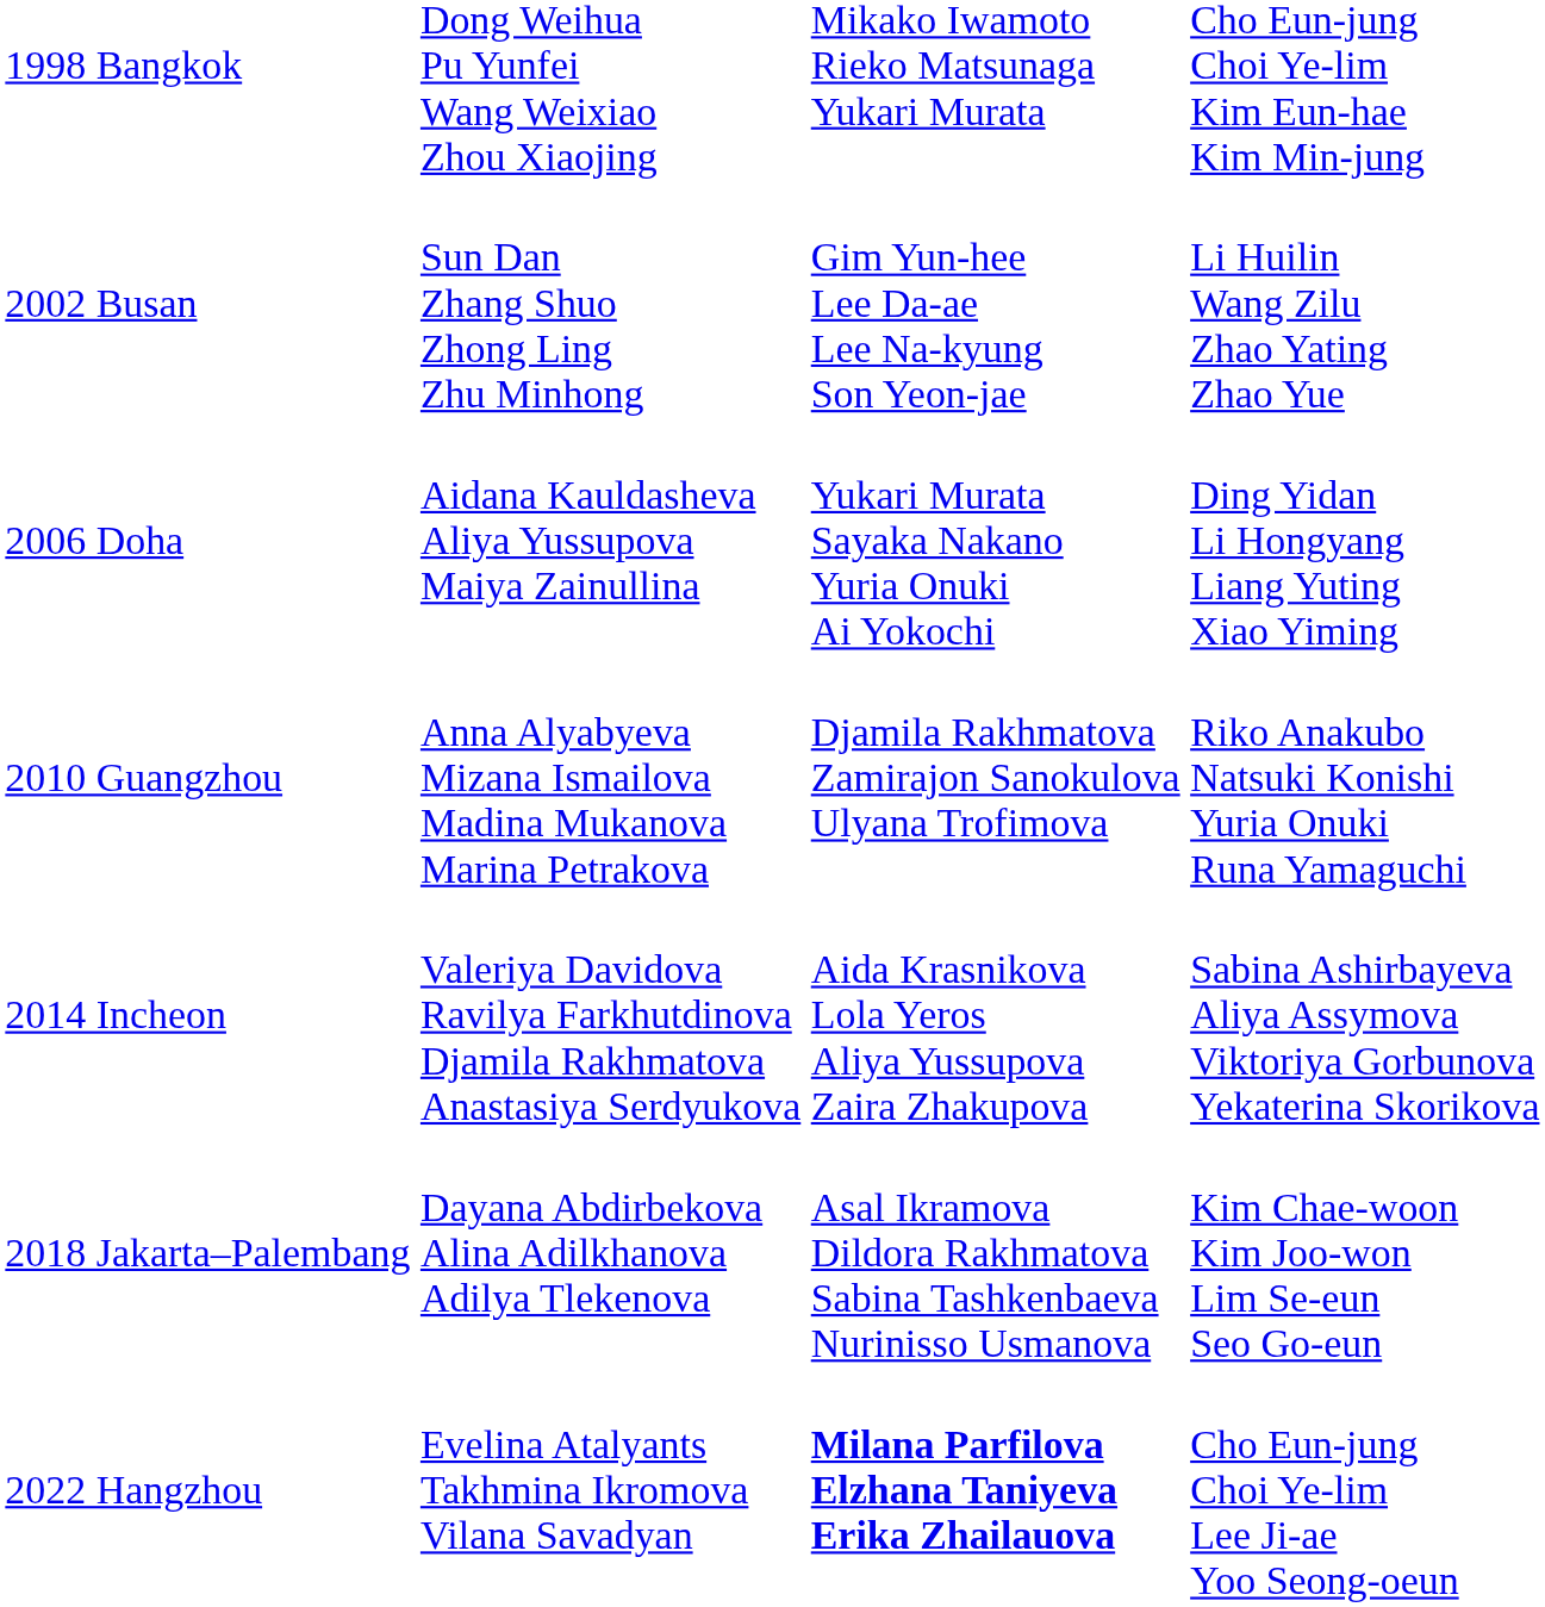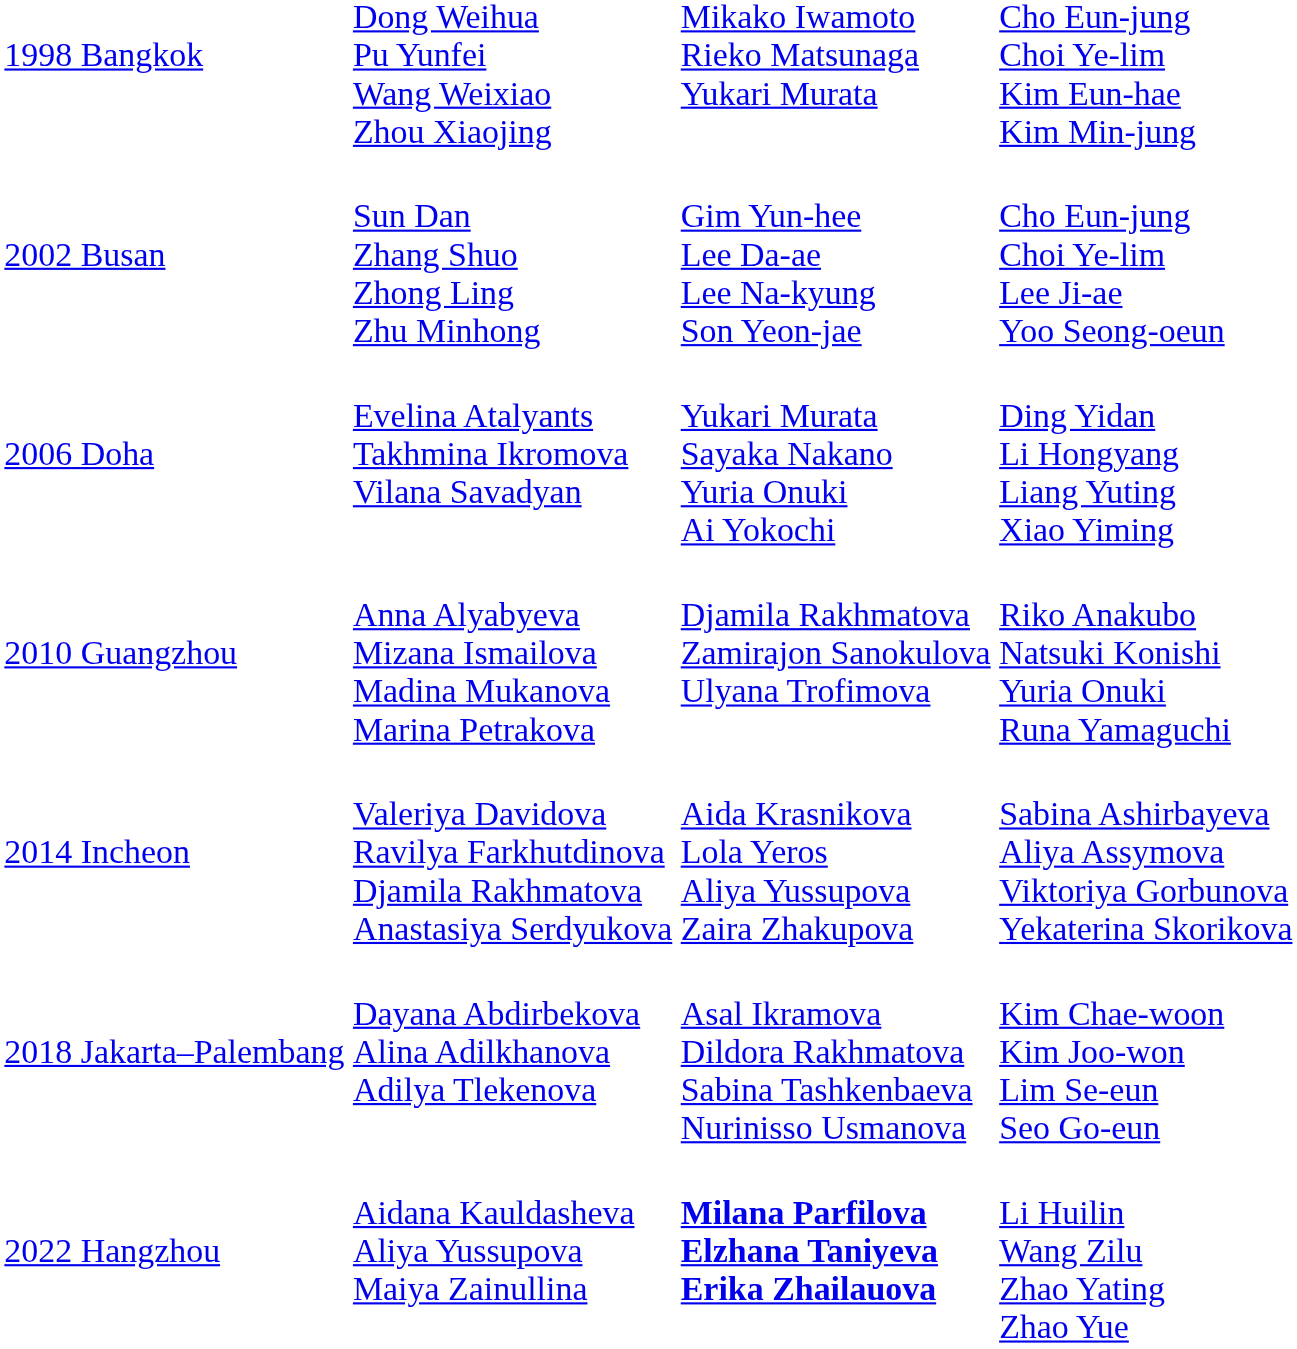2002 Busan | column 4: Li Huilin Wang Zilu Zhao Yating Zhao Yue -> Cho Eun-jung Choi Ye-lim Lee Ji-ae Yoo Seong-oeun
2006 Doha | column 2: Aidana Kauldasheva Aliya Yussupova Maiya Zainullina -> Evelina Atalyants Takhmina Ikromova Vilana Savadyan
2022 Hangzhou | column 2: Evelina Atalyants Takhmina Ikromova Vilana Savadyan -> Aidana Kauldasheva Aliya Yussupova Maiya Zainullina
2022 Hangzhou | column 4: Cho Eun-jung Choi Ye-lim Lee Ji-ae Yoo Seong-oeun -> Li Huilin Wang Zilu Zhao Yating Zhao Yue
